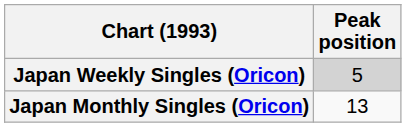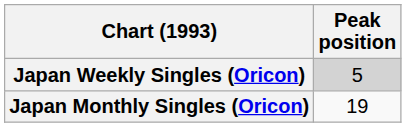Japan Monthly Singles (Oricon) | Peak position: 13 -> 19
